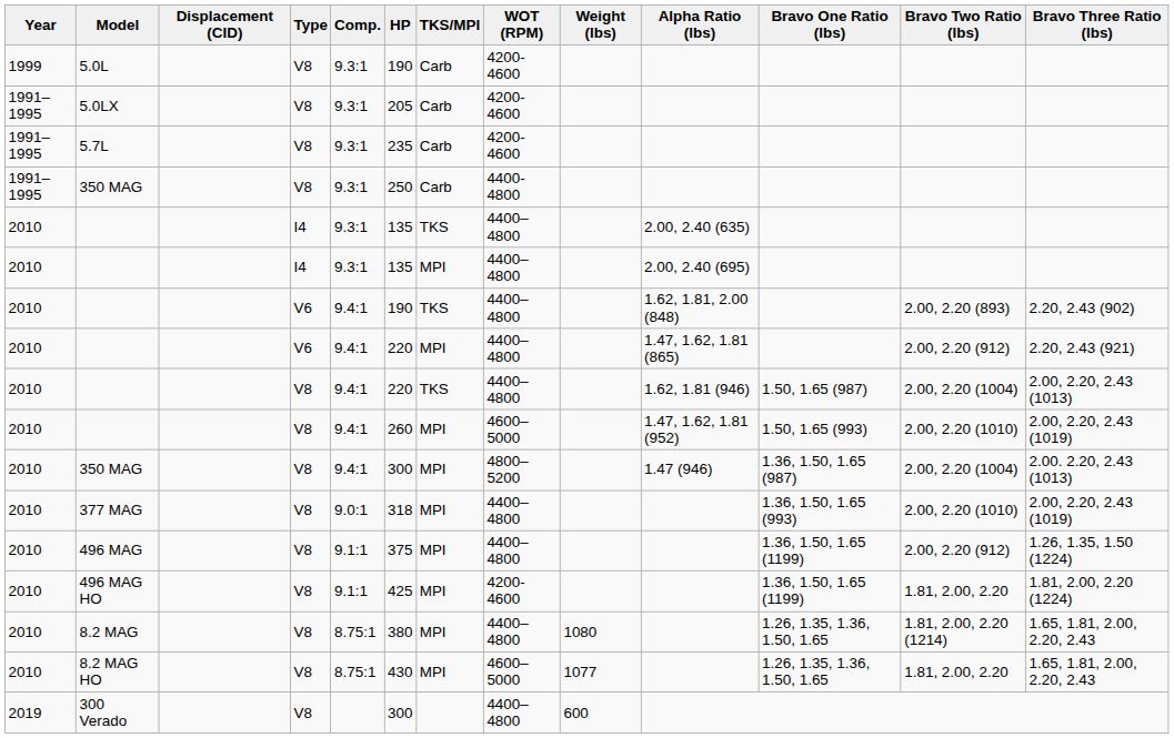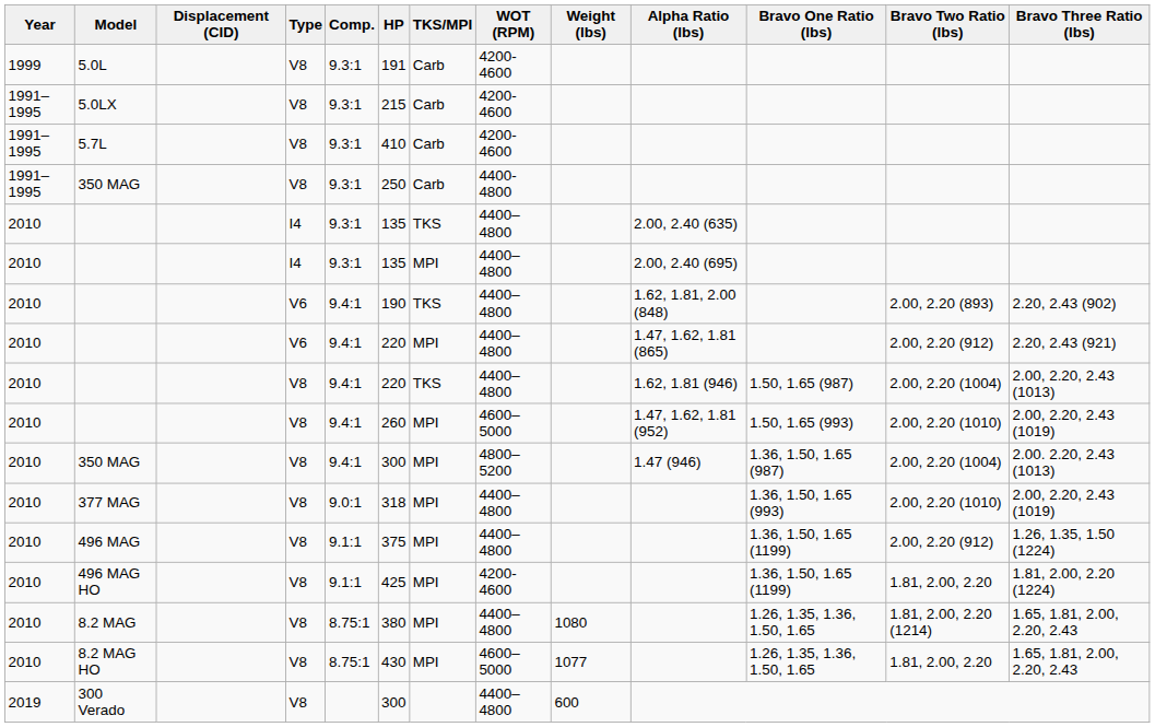5.0L | HP: 190 -> 191
5.0LX | HP: 205 -> 215
5.7L | HP: 235 -> 410
